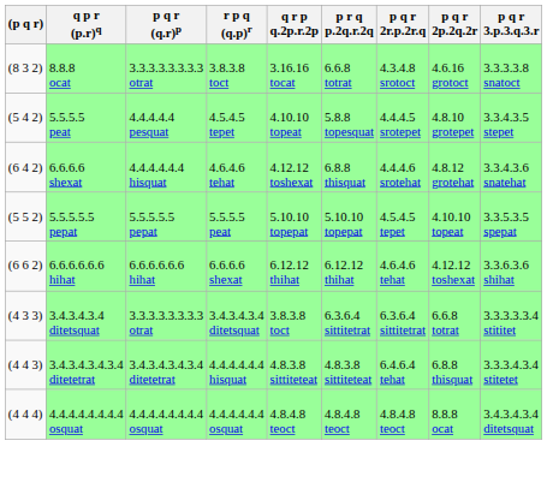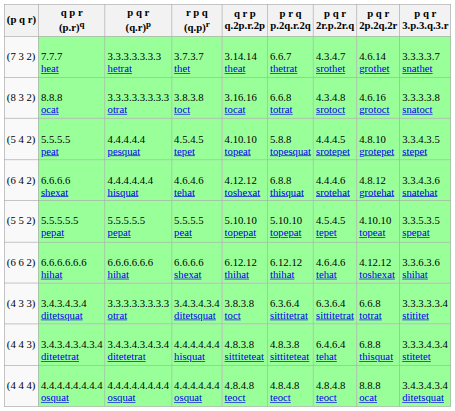+ row: (7 3 2) | 7.7.7 heat | 3.3.3.3.3.3.3 hetrat | 3.7.3.7 thet | 3.14.14 theat | 6.6.7 thetrat | 4.3.4.7 srothet | 4.6.14 grothet | 3.3.3.3.7 snathet
